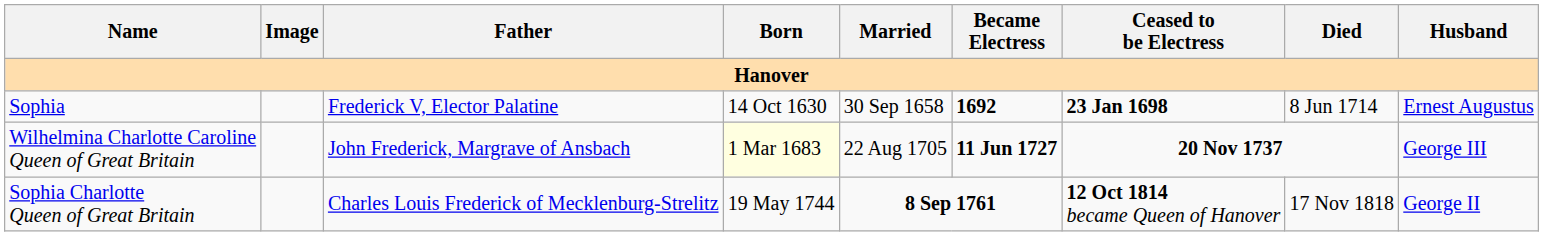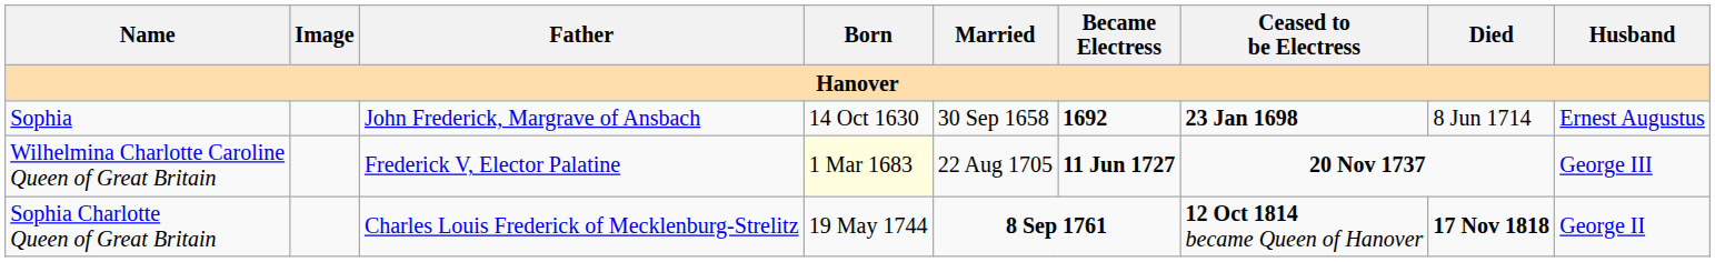Sophia | Father: Frederick V, Elector Palatine -> John Frederick, Margrave of Ansbach
Wilhelmina Charlotte Caroline Queen of Great Britain | Father: John Frederick, Margrave of Ansbach -> Frederick V, Elector Palatine
Sophia Charlotte Queen of Great Britain | Died: normal -> bold
